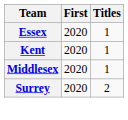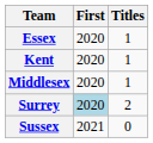Surrey | First: no background -> lightblue background
+ row: Sussex | 2021 | 0
